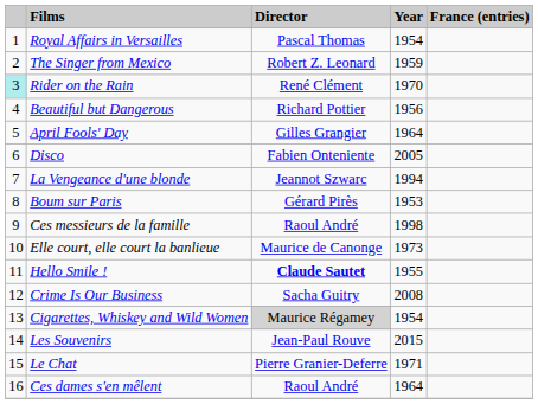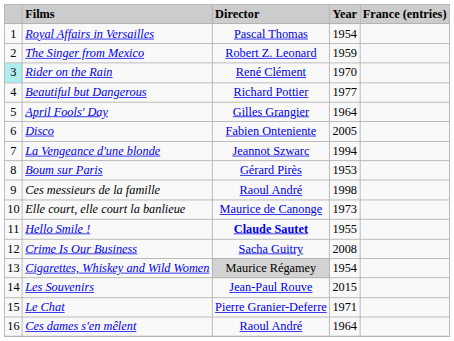Beautiful but Dangerous | Year: 1956 -> 1977
